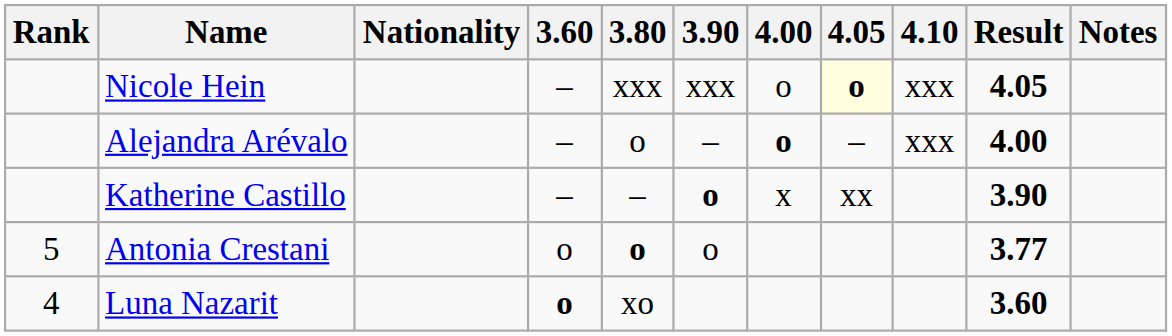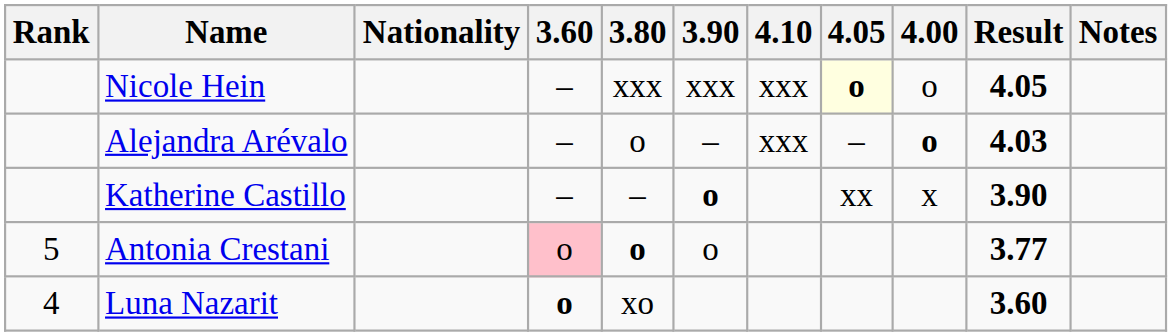columns swapped: 4.00 <-> 4.10
Alejandra Arévalo | Result: 4.00 -> 4.03
Antonia Crestani | 3.60: no background -> pink background
